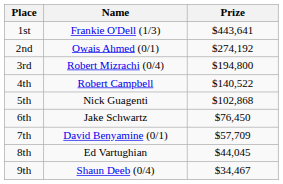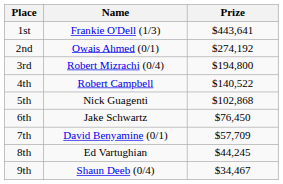8th | Prize: $44,045 -> $44,245
